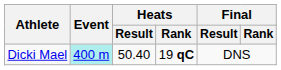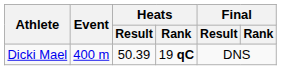Dicki Mael | Event: paleturquoise background -> no background
Dicki Mael | Heats / Result: 50.40 -> 50.39
